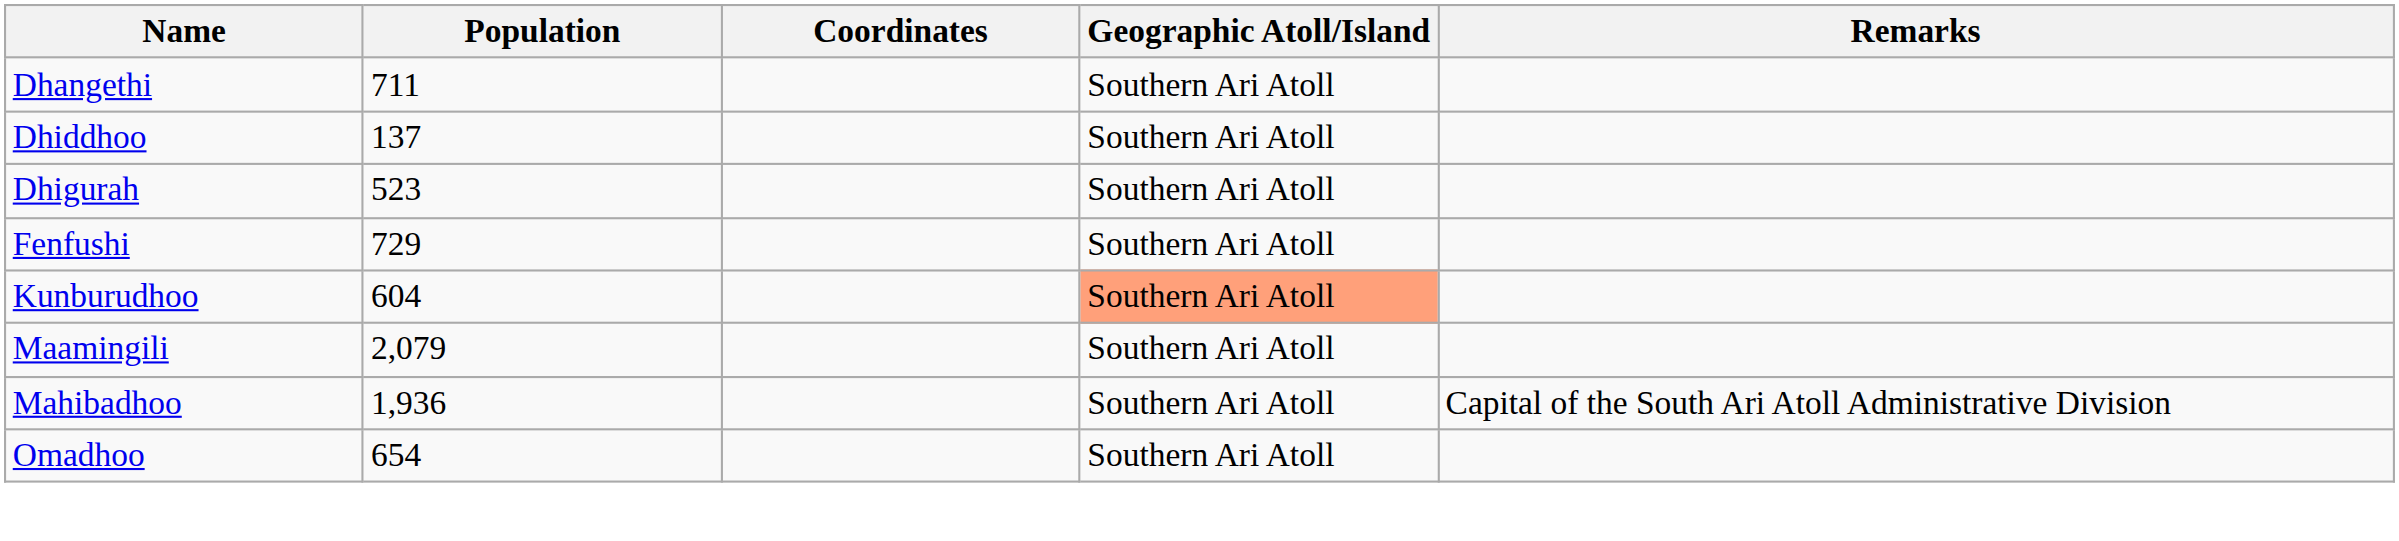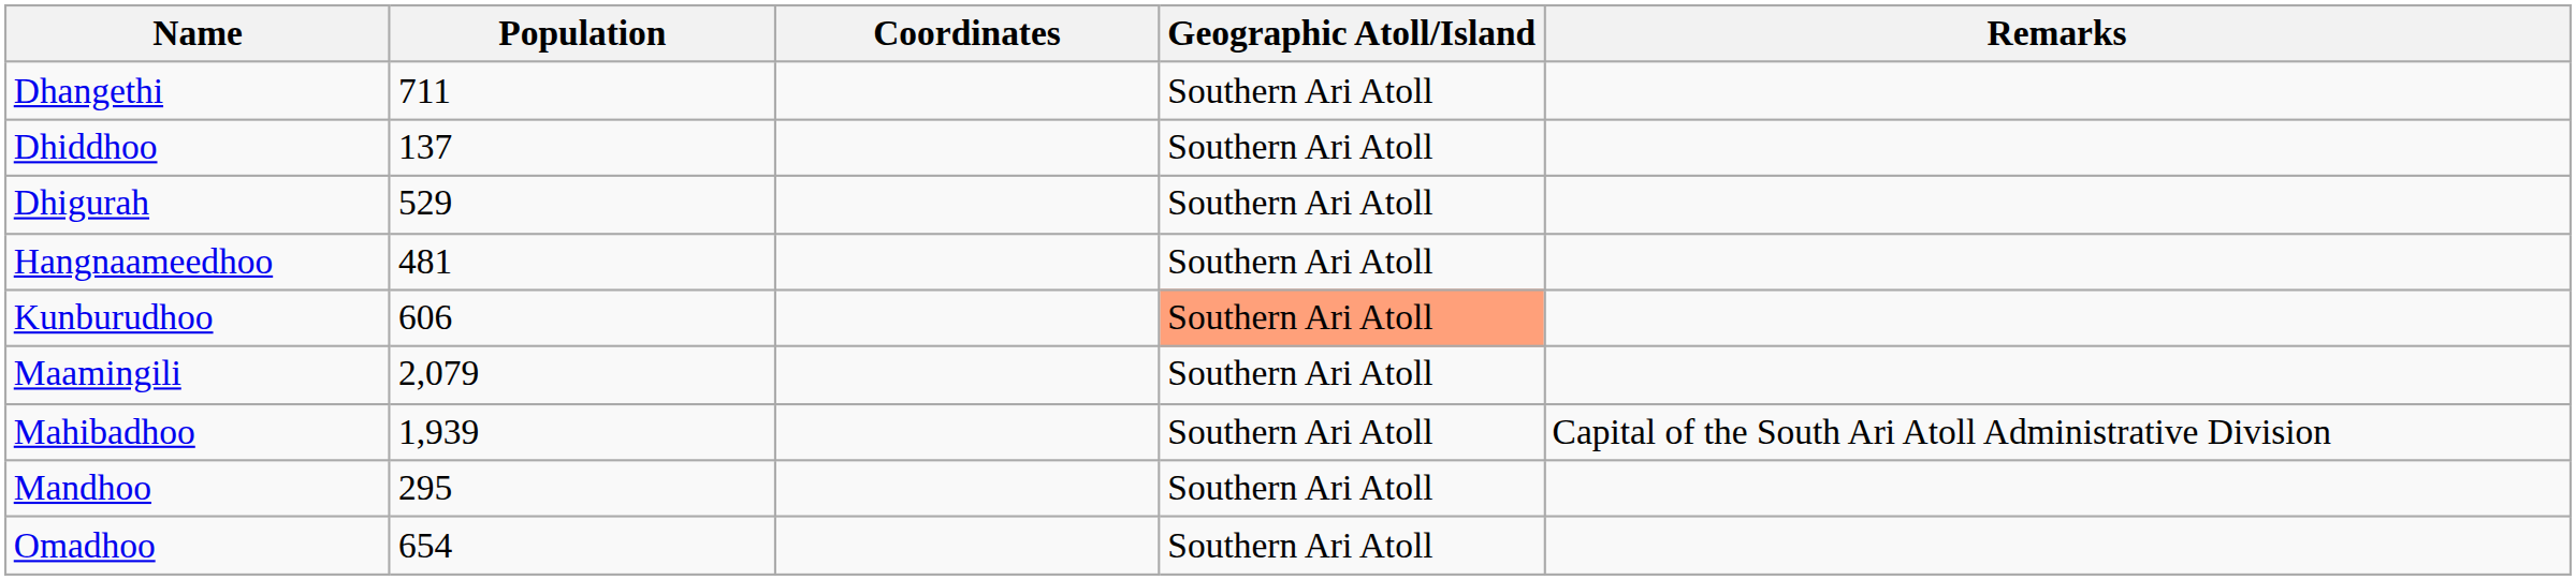Dhigurah | Population: 523 -> 529
- row: Fenfushi | 729 | Southern Ari Atoll
+ row: Hangnaameedhoo | 481 | Southern Ari Atoll
Kunburudhoo | Population: 604 -> 606
Mahibadhoo | Population: 1,936 -> 1,939
+ row: Mandhoo | 295 | Southern Ari Atoll
